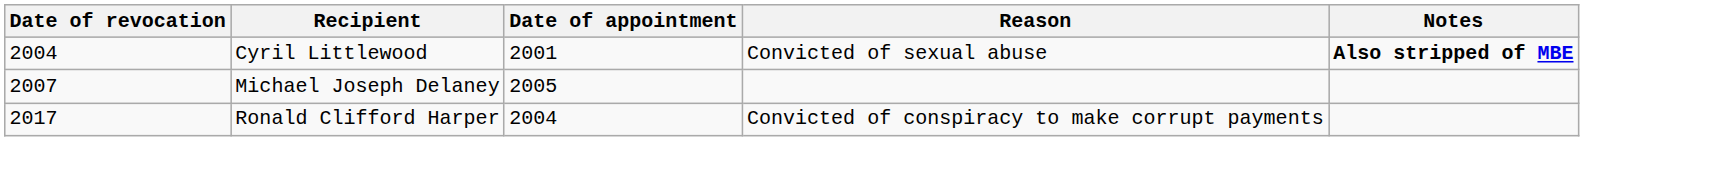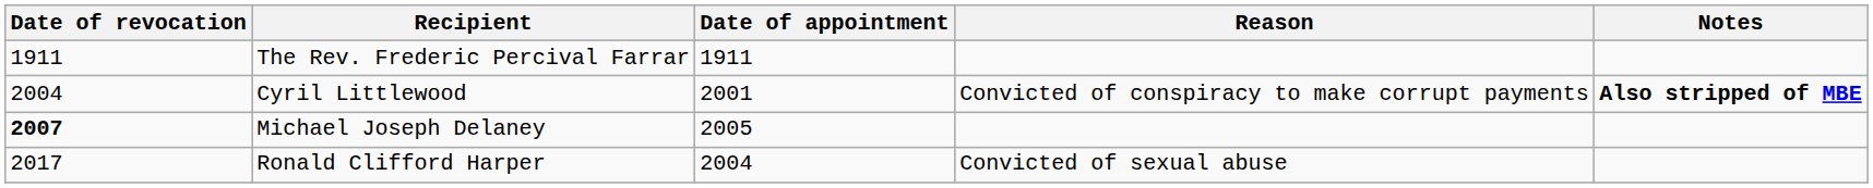+ row: 1911 | The Rev. Frederic Percival Farrar | 1911
Cyril Littlewood | Reason: Convicted of sexual abuse -> Convicted of conspiracy to make corrupt payments
Michael Joseph Delaney | Date of revocation: normal -> bold
Ronald Clifford Harper | Reason: Convicted of conspiracy to make corrupt payments -> Convicted of sexual abuse
